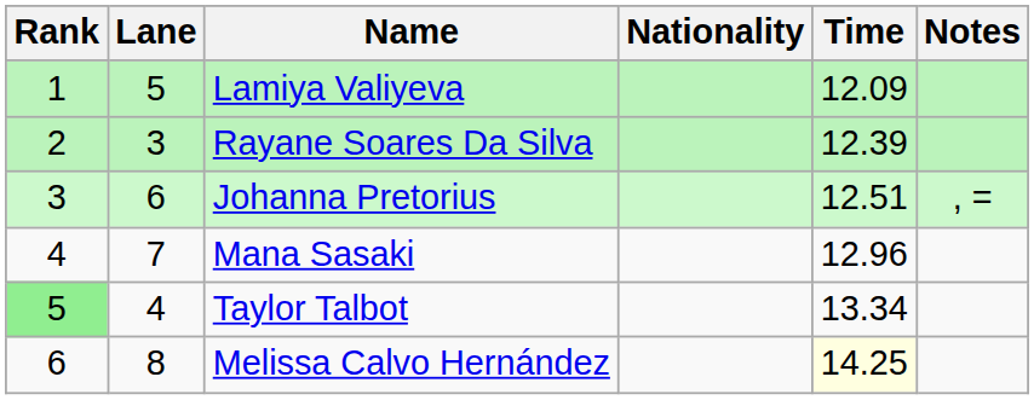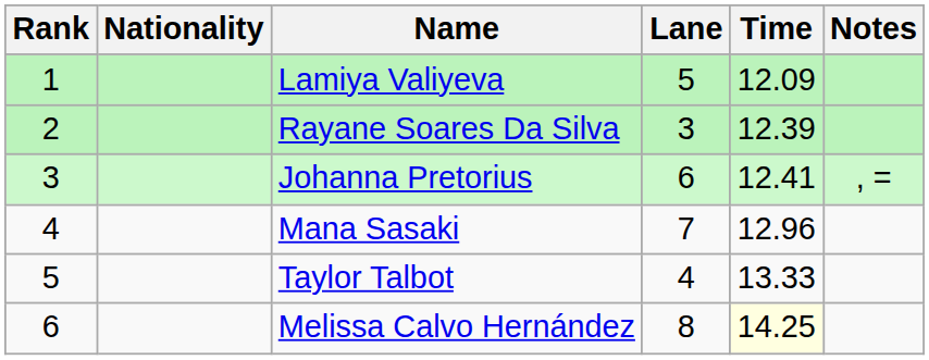columns swapped: Lane <-> Nationality
Johanna Pretorius | Time: 12.51 -> 12.41
Taylor Talbot | Rank: lightgreen background -> no background
Taylor Talbot | Time: 13.34 -> 13.33
